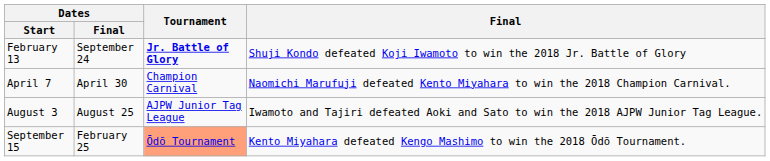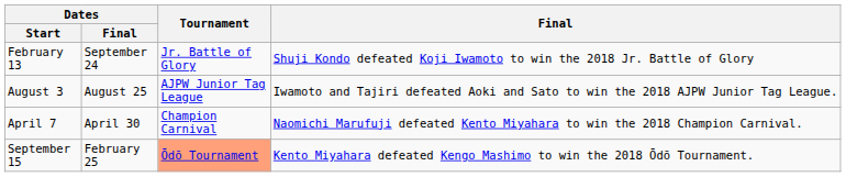February 13 | Tournament: bold -> normal
rows swapped: April 7 <-> August 3
